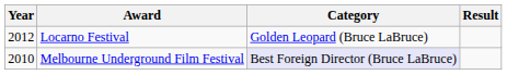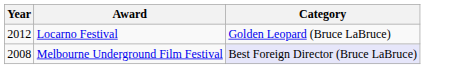- column: Result
Melbourne Underground Film Festival | Year: 2010 -> 2008
